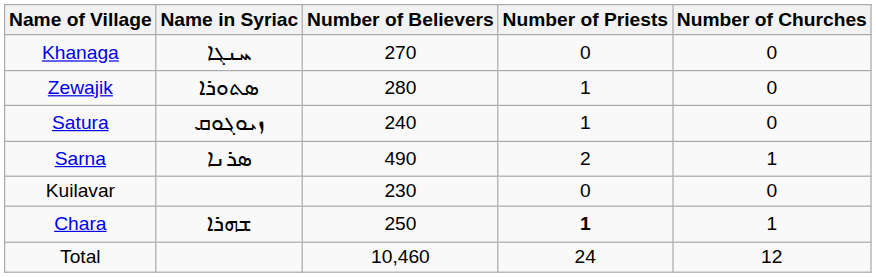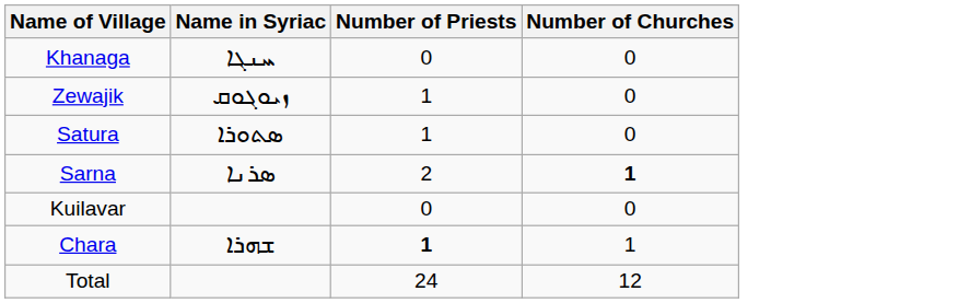- column: Number of Believers | 270 | 280 | 240 | 490 | 230 | 250 | 10,460
Zewajik | Name in Syriac: ܣܬܘܪܐ -> ܙܝܘܓܘܩ
Satura | Name in Syriac: ܙܝܘܓܘܩ -> ܣܬܘܪܐ
Sarna | Number of Churches: normal -> bold
